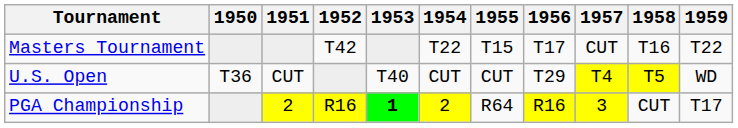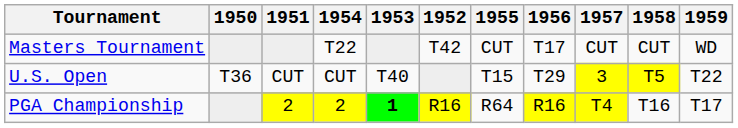columns swapped: 1952 <-> 1954
Masters Tournament | 1955: T15 -> CUT
Masters Tournament | 1958: T16 -> CUT
Masters Tournament | 1959: T22 -> WD
U.S. Open | 1955: CUT -> T15
U.S. Open | 1957: T4 -> 3
U.S. Open | 1959: WD -> T22
PGA Championship | 1957: 3 -> T4
PGA Championship | 1958: CUT -> T16
